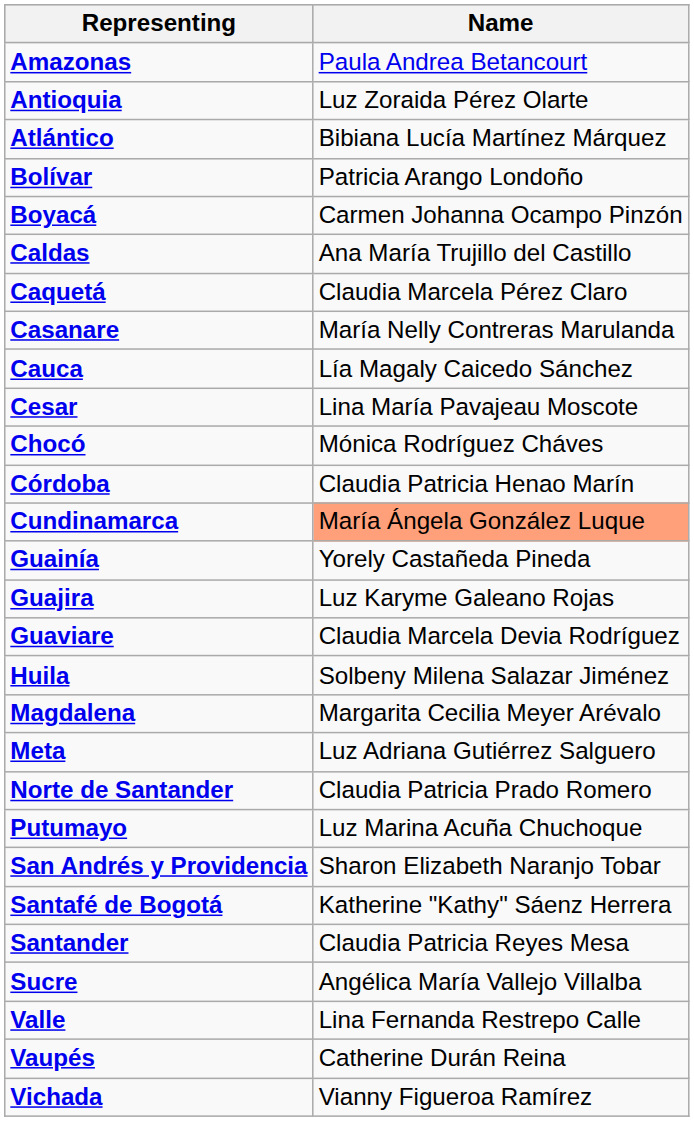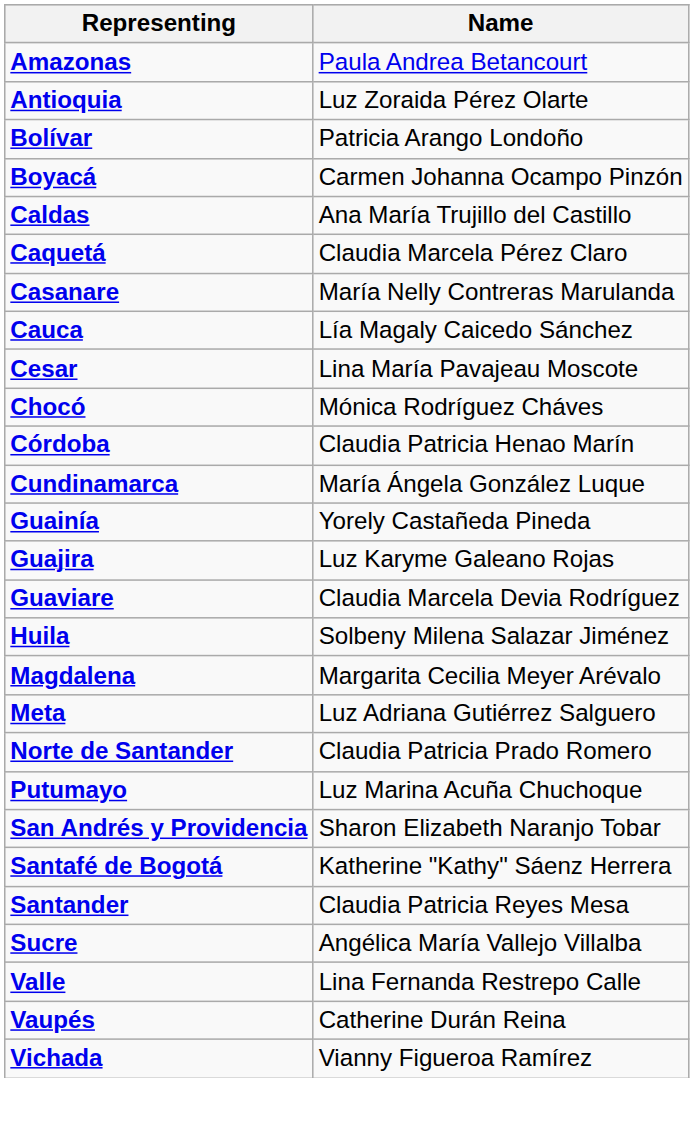- row: Atlántico | Bibiana Lucía Martínez Márquez
Cundinamarca | Name: lightsalmon background -> no background
